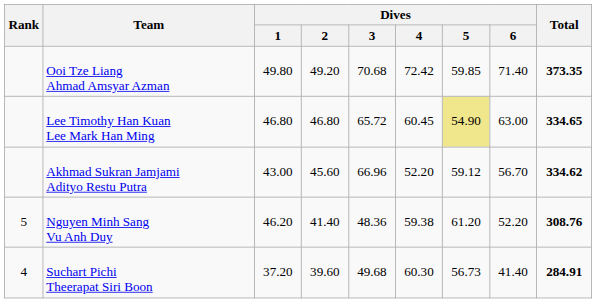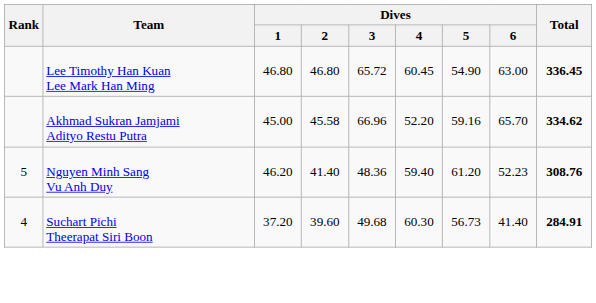- row: Ooi Tze Liang Ahmad Amsyar Azman | 49.80 | 49.20 | 70.68 | 72.42 | 59.85 | 71.40 | 373.35
Lee Timothy Han Kuan Lee Mark Han Ming | Dives / 5: khaki background -> no background
Lee Timothy Han Kuan Lee Mark Han Ming | Total: 334.65 -> 336.45
Akhmad Sukran Jamjami Adityo Restu Putra | Dives / 1: 43.00 -> 45.00
Akhmad Sukran Jamjami Adityo Restu Putra | Dives / 2: 45.60 -> 45.58
Akhmad Sukran Jamjami Adityo Restu Putra | Dives / 5: 59.12 -> 59.16
Akhmad Sukran Jamjami Adityo Restu Putra | Dives / 6: 56.70 -> 65.70
Nguyen Minh Sang Vu Anh Duy | Dives / 4: 59.38 -> 59.40
Nguyen Minh Sang Vu Anh Duy | Dives / 6: 52.20 -> 52.23
